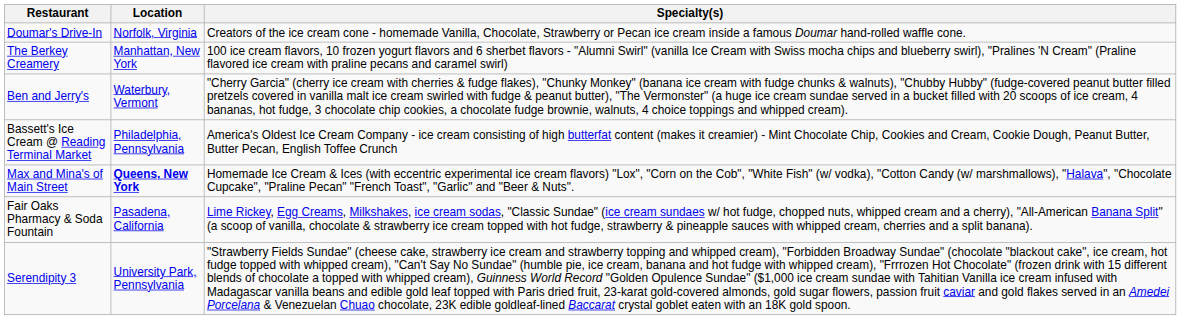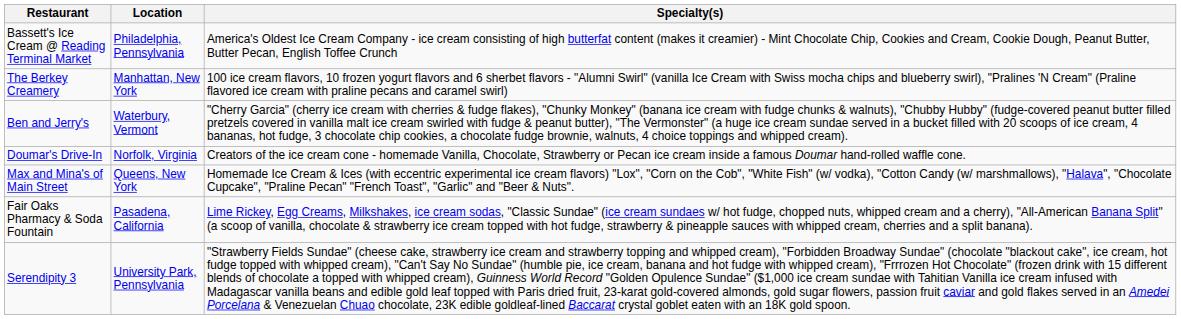rows swapped: Bassett's Ice Cream @ Reading Terminal Market <-> Doumar's Drive-In
Max and Mina's of Main Street | Location: bold -> normal
